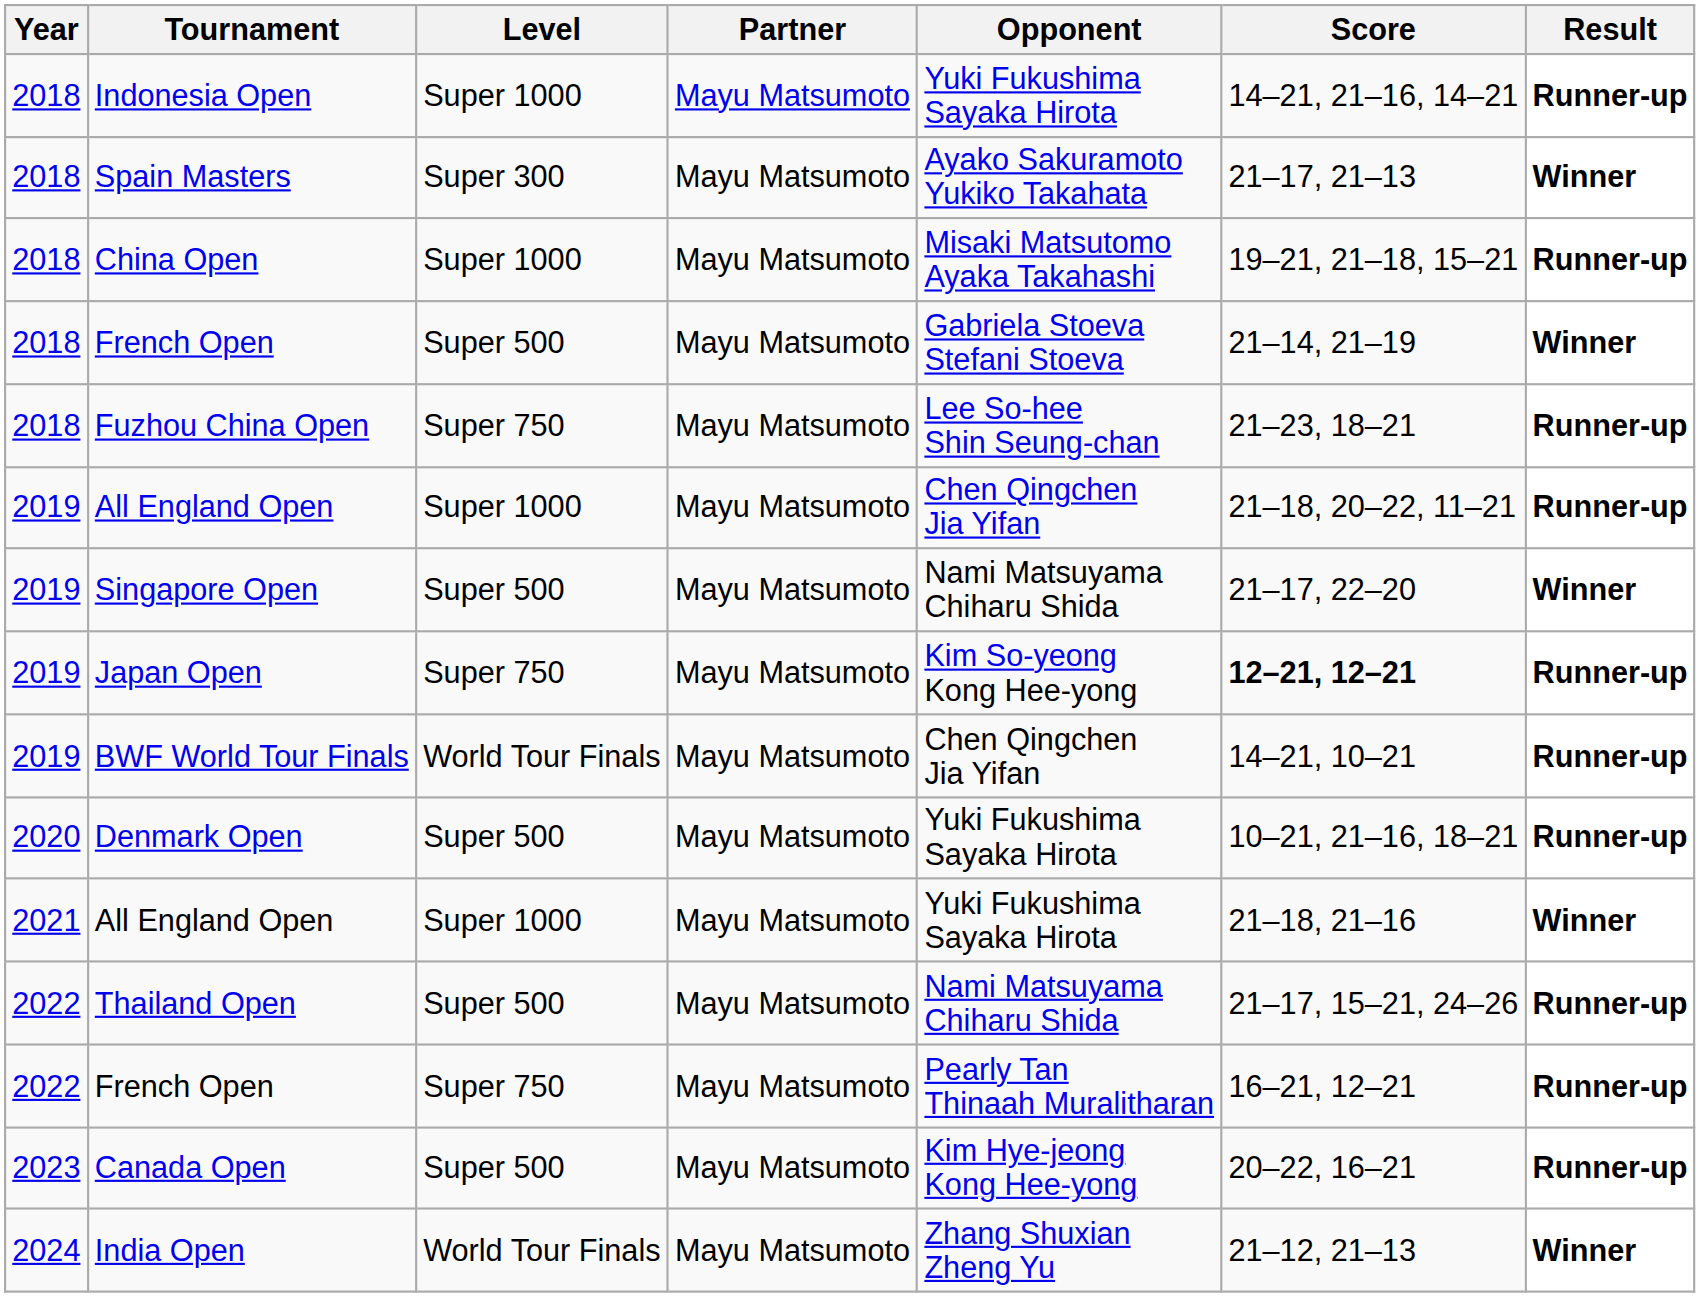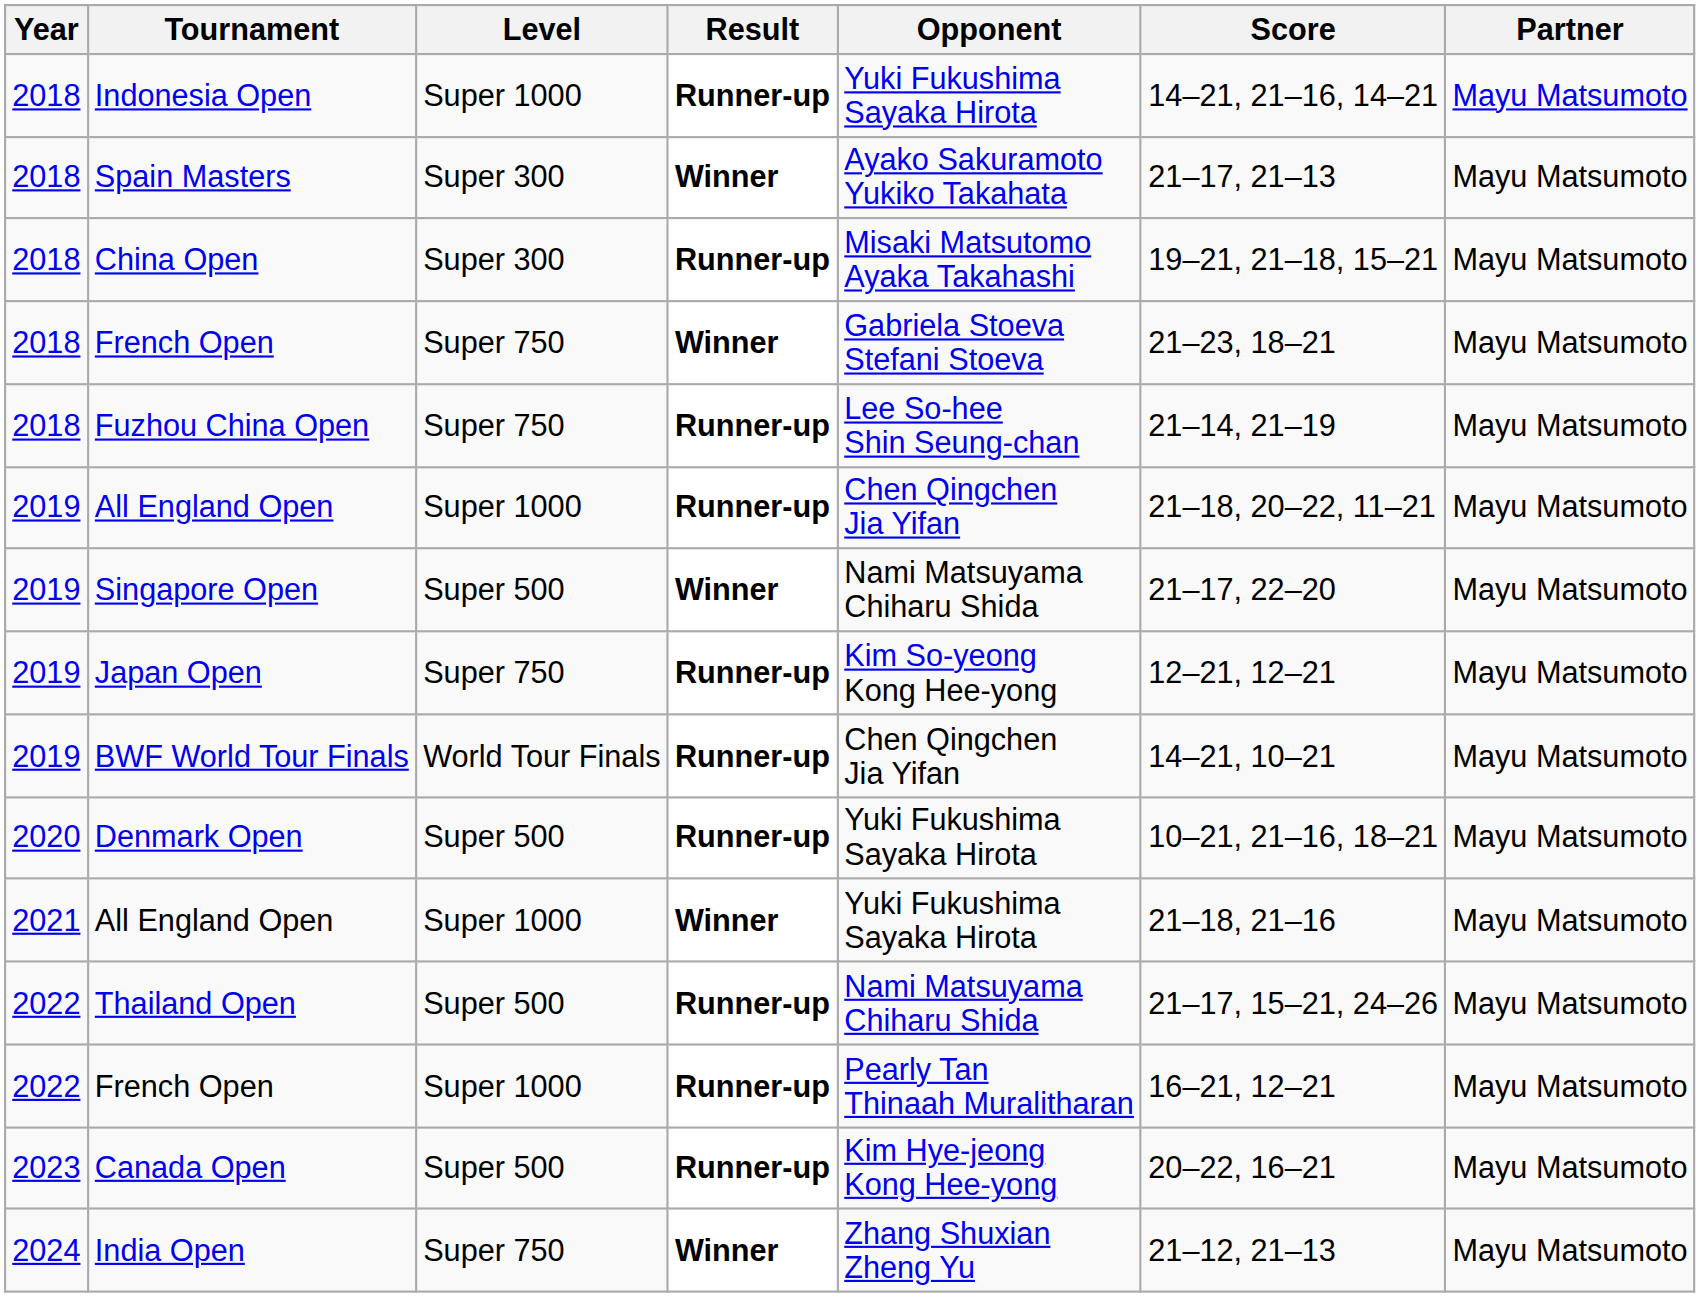columns swapped: Partner <-> Result
China Open | Level: Super 1000 -> Super 300
2018 / French Open | Level: Super 500 -> Super 750
2018 / French Open | Score: 21–14, 21–19 -> 21–23, 18–21
Fuzhou China Open | Score: 21–23, 18–21 -> 21–14, 21–19
Japan Open | Score: bold -> normal
2022 / French Open | Level: Super 750 -> Super 1000
India Open | Level: World Tour Finals -> Super 750
